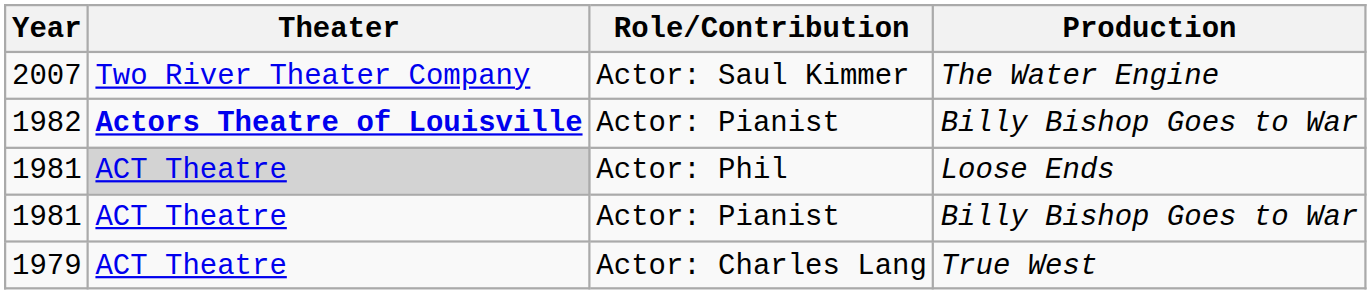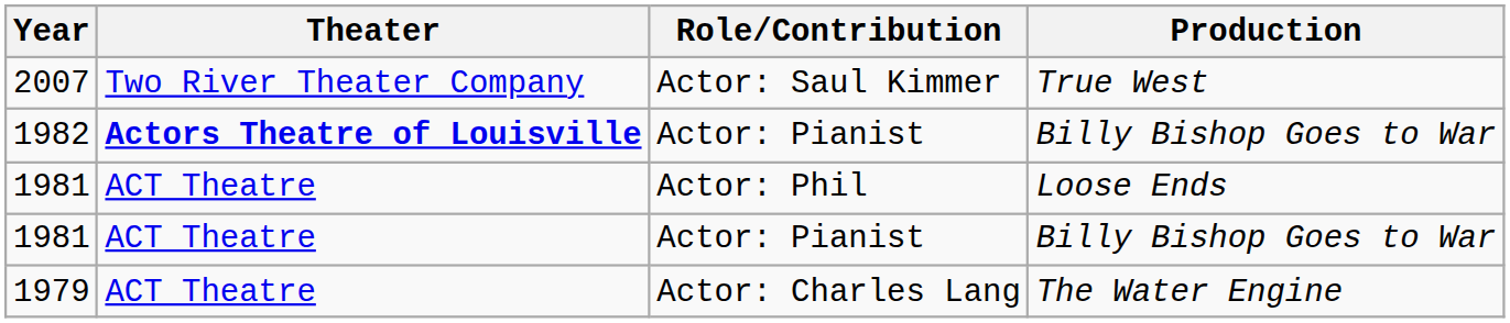2007 | Production: The Water Engine -> True West
1981 / Actor: Phil | Theater: lightgrey background -> no background
1979 | Production: True West -> The Water Engine
